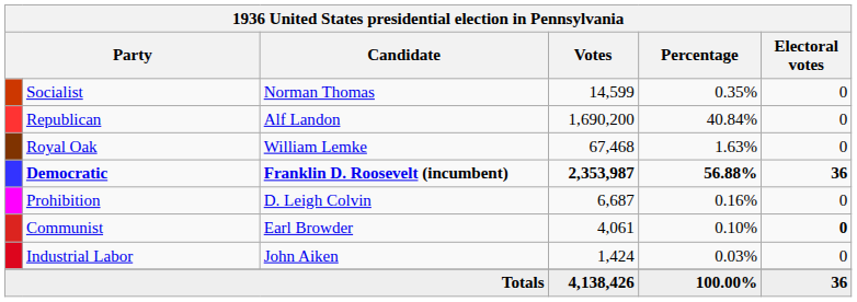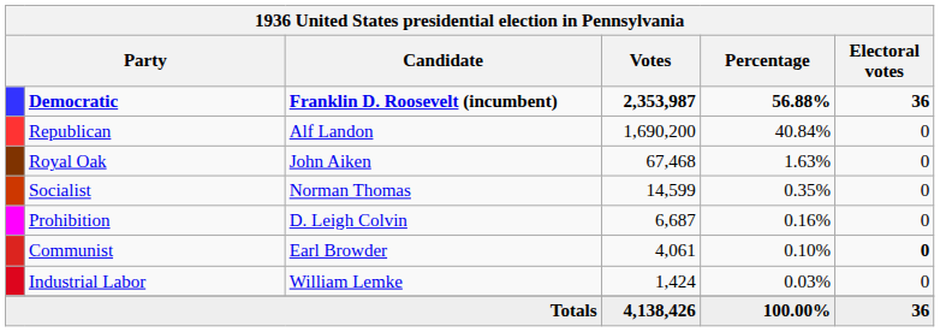rows swapped: Democratic <-> Socialist
Royal Oak | Candidate: William Lemke -> John Aiken
Industrial Labor | Candidate: John Aiken -> William Lemke
